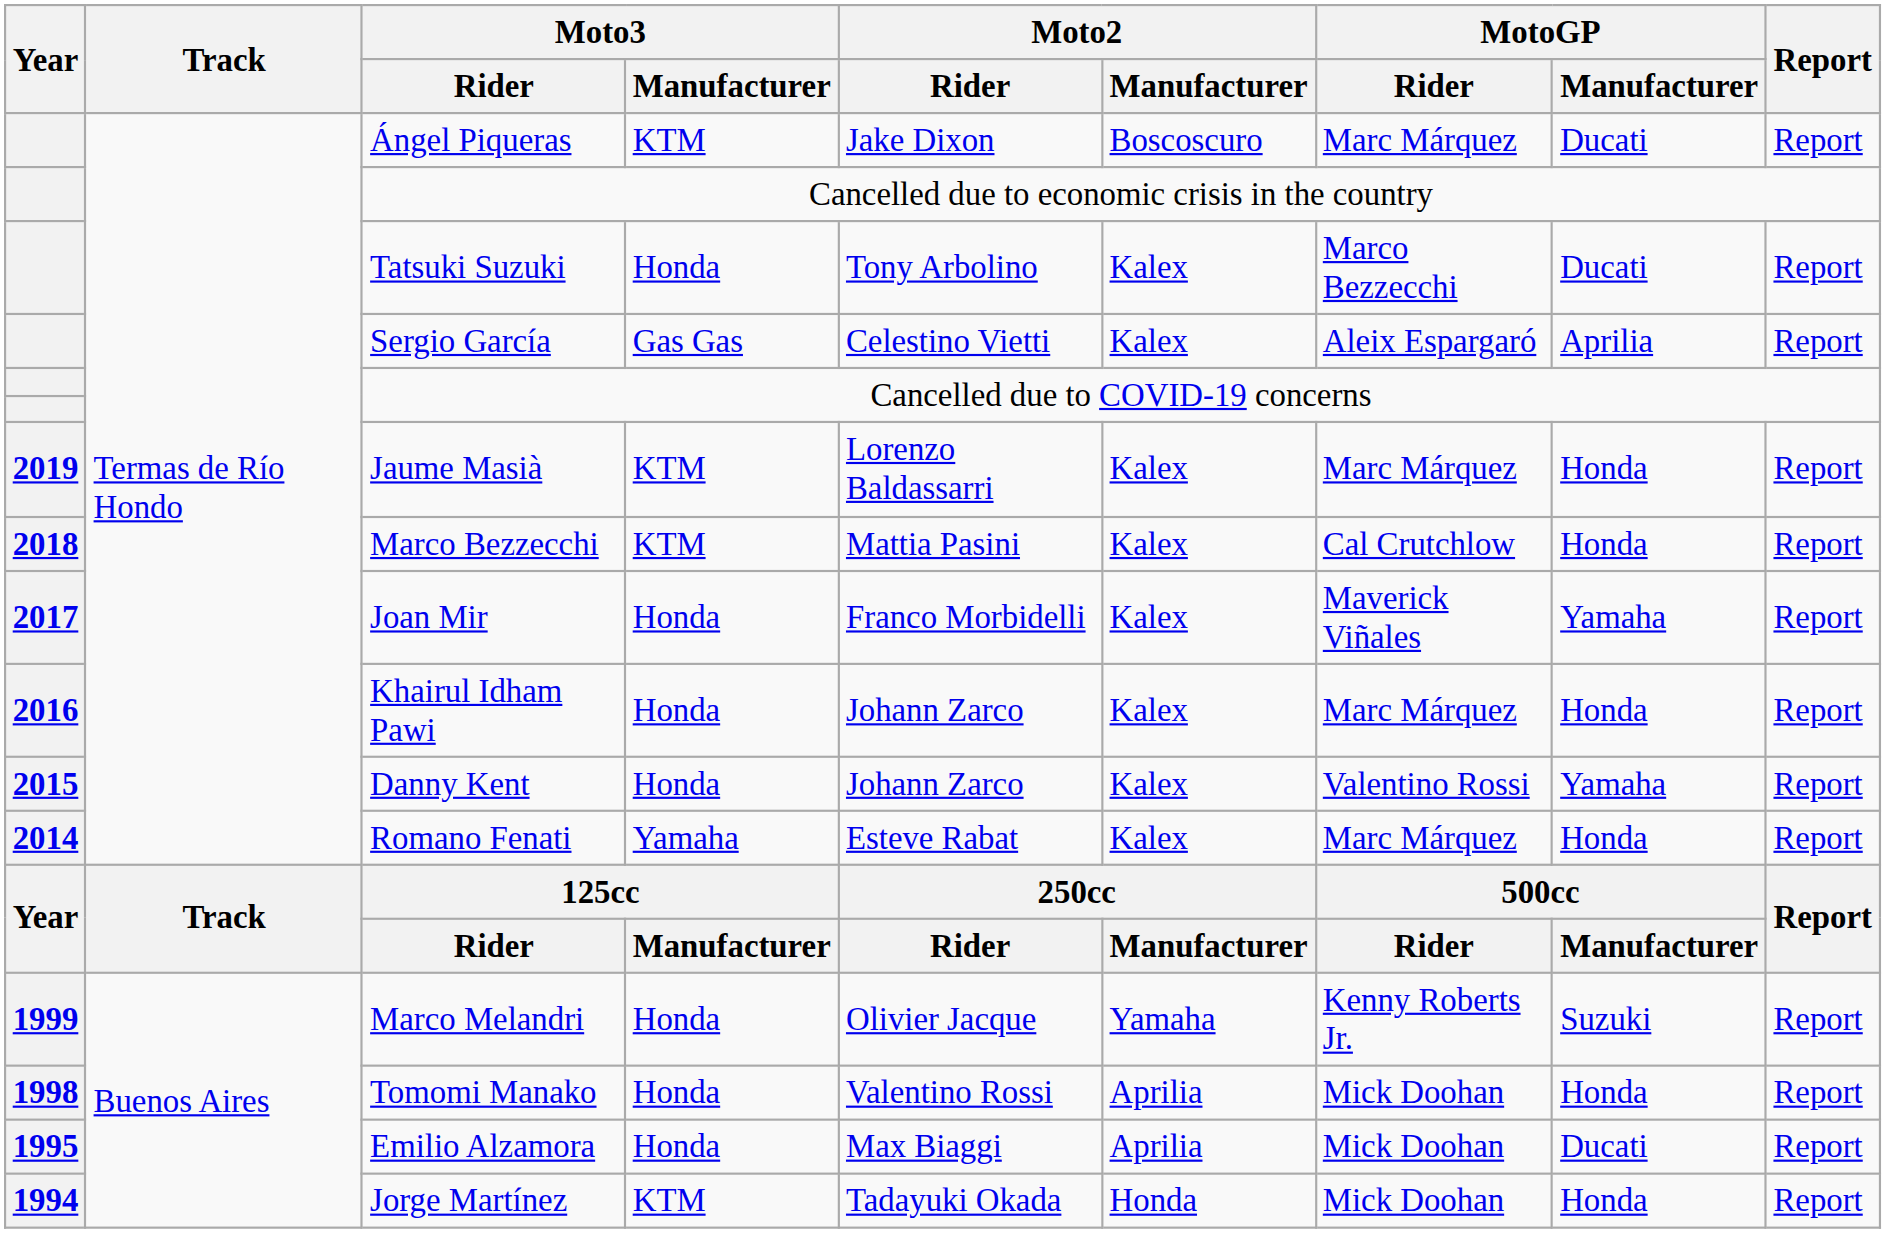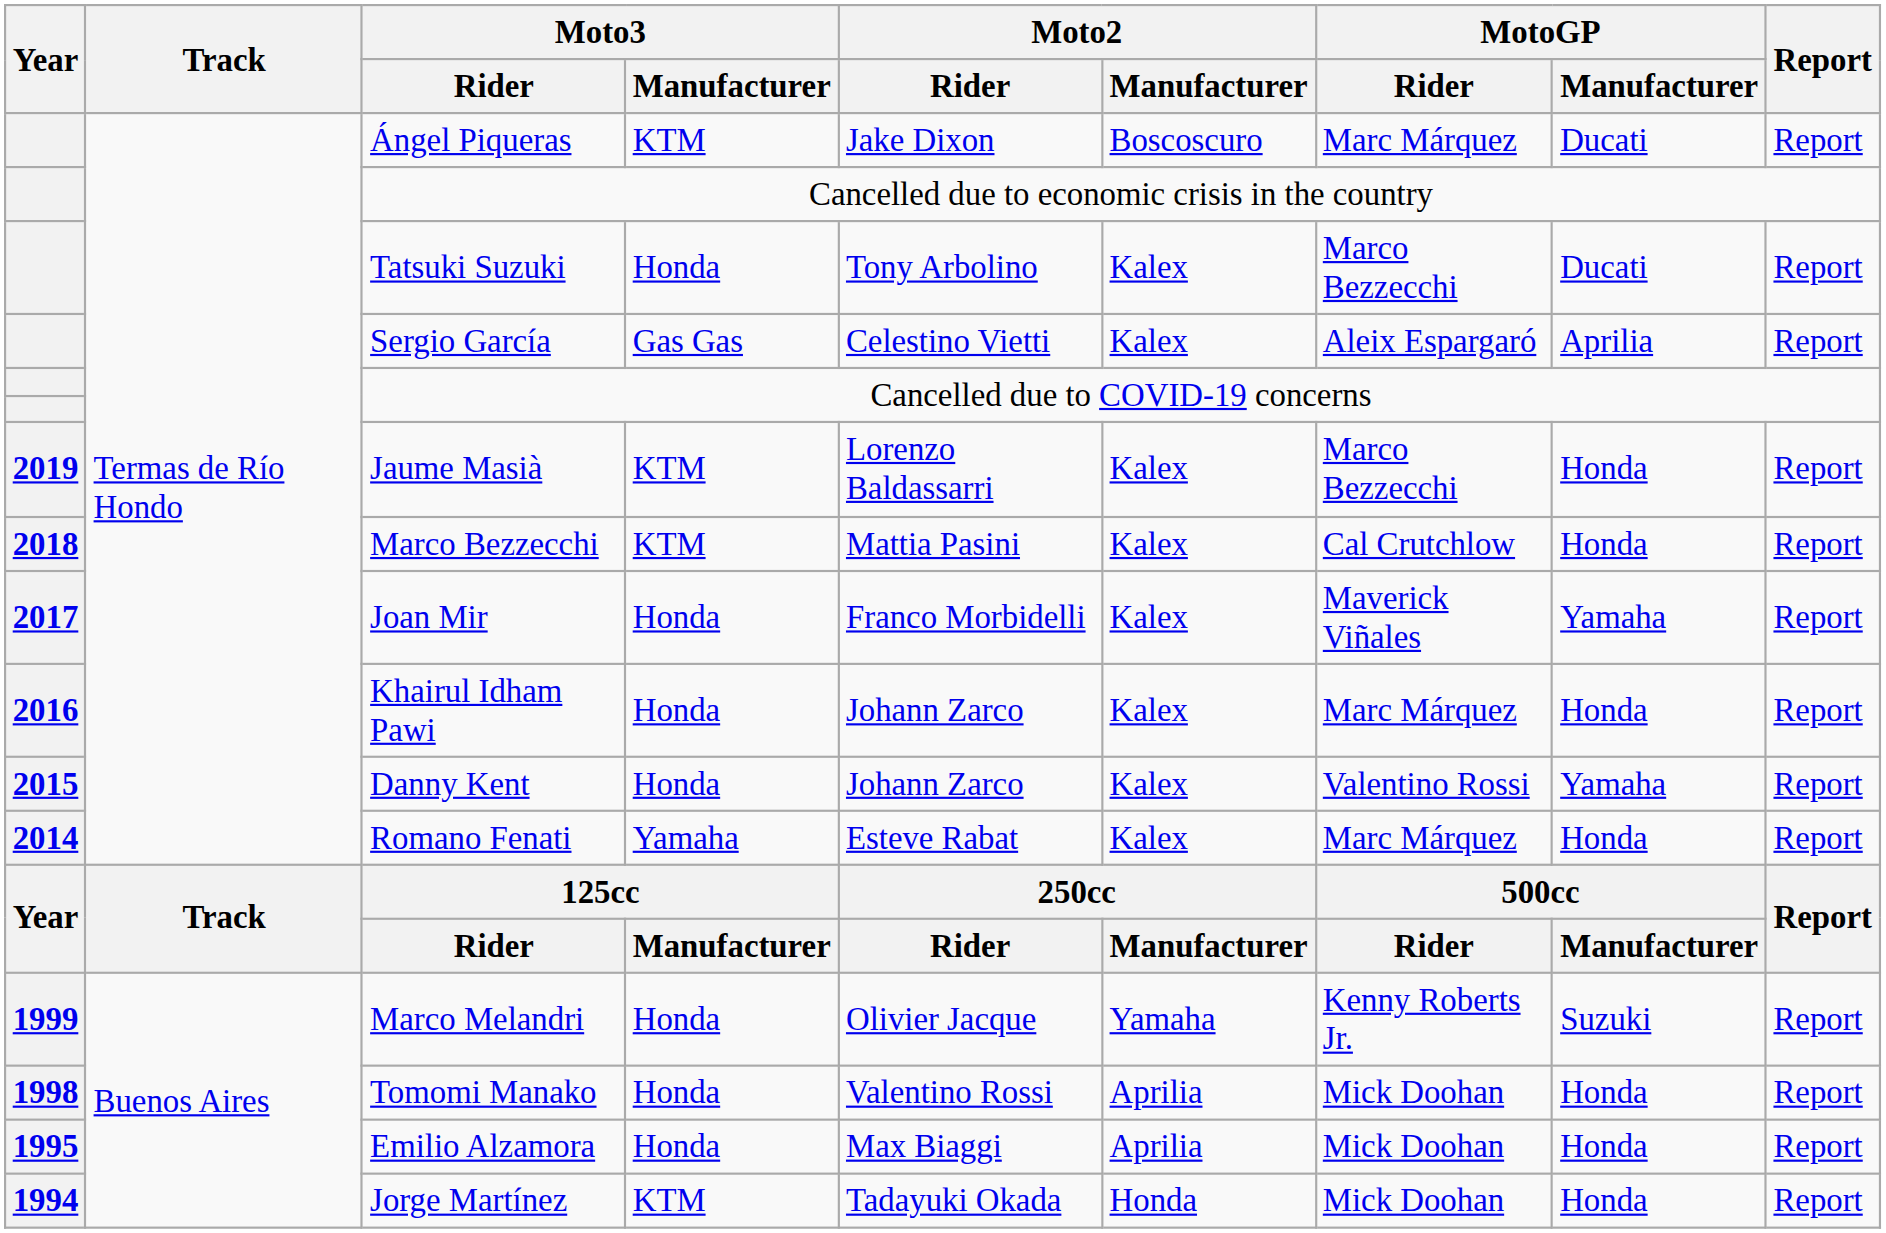Jaume Masià | MotoGP / Rider: Marc Márquez -> Marco Bezzecchi
Emilio Alzamora | MotoGP / Manufacturer: Ducati -> Honda
